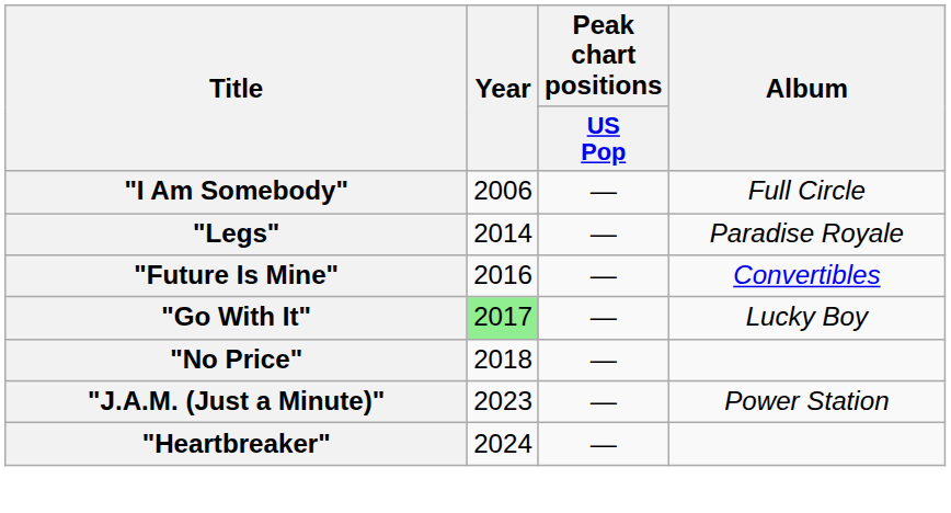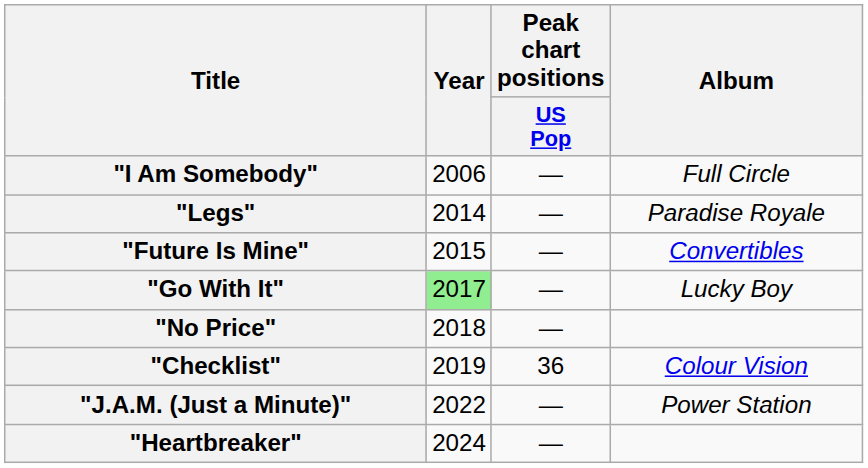"Future Is Mine" | Year: 2016 -> 2015
+ row: "Checklist" | 2019 | 36 | Colour Vision
"J.A.M. (Just a Minute)" | Year: 2023 -> 2022
